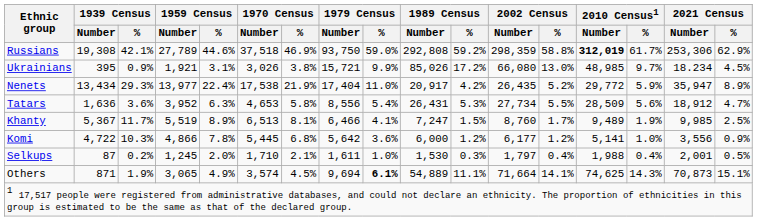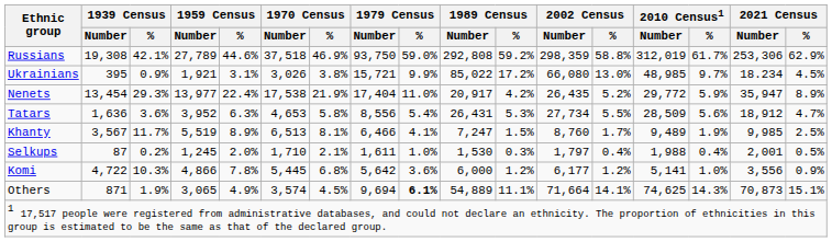Russians | 2010 Census1 / Number: bold -> normal
Ukrainians | 1989 Census / Number: 85,026 -> 85,022
Nenets | 1939 Census / Number: 13,434 -> 13,454
Khanty | 1939 Census / Number: 5,367 -> 3,567
rows swapped: Komi <-> Selkups
